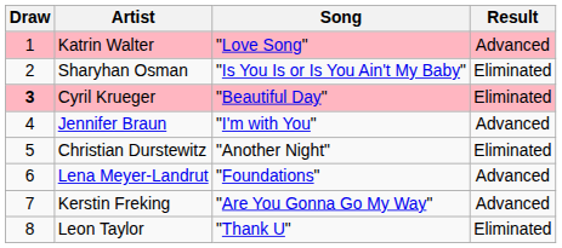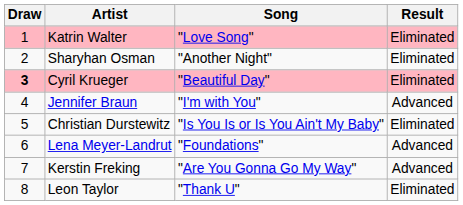Katrin Walter | Result: Advanced -> Eliminated
Sharyhan Osman | Song: "Is You Is or Is You Ain't My Baby" -> "Another Night"
Christian Durstewitz | Song: "Another Night" -> "Is You Is or Is You Ain't My Baby"
